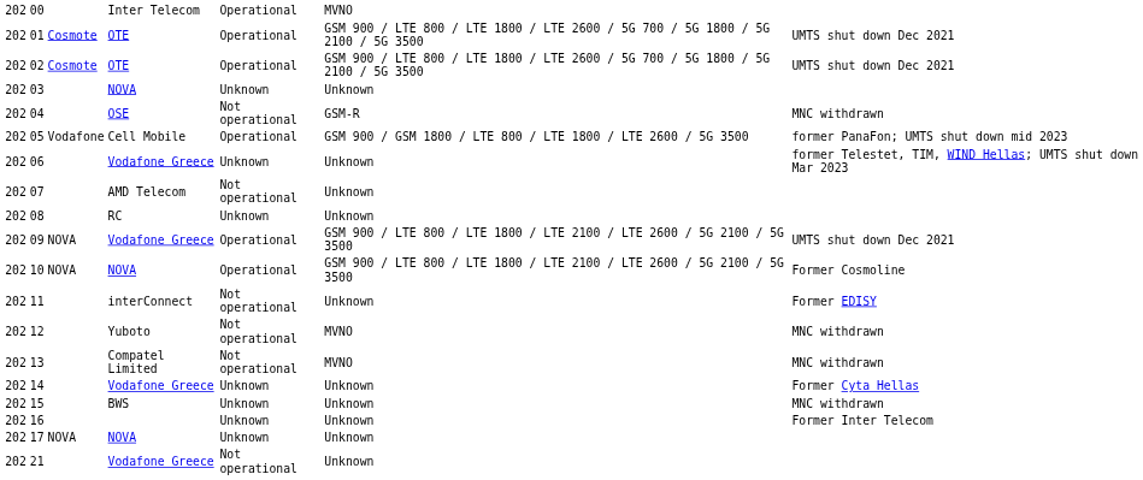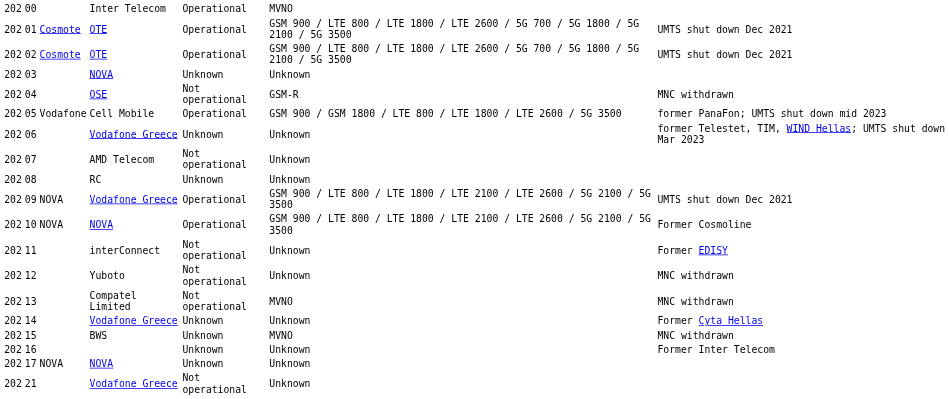12 | column 6: MVNO -> Unknown
15 | column 6: Unknown -> MVNO
